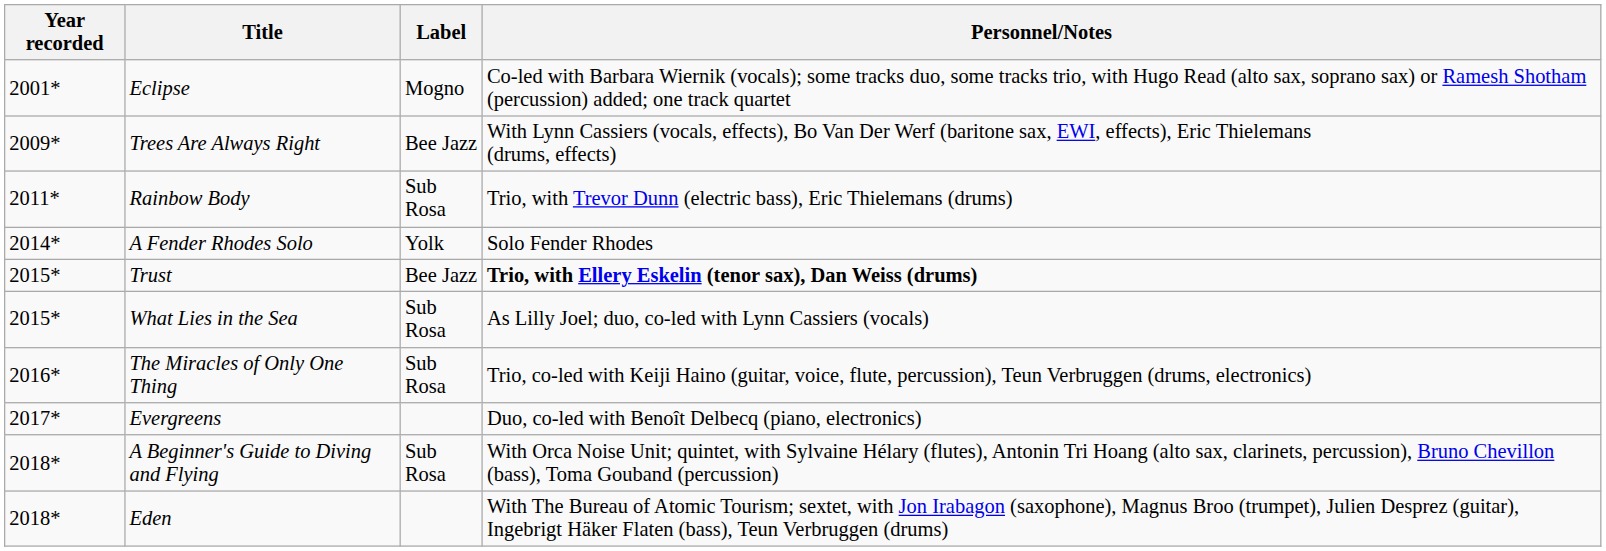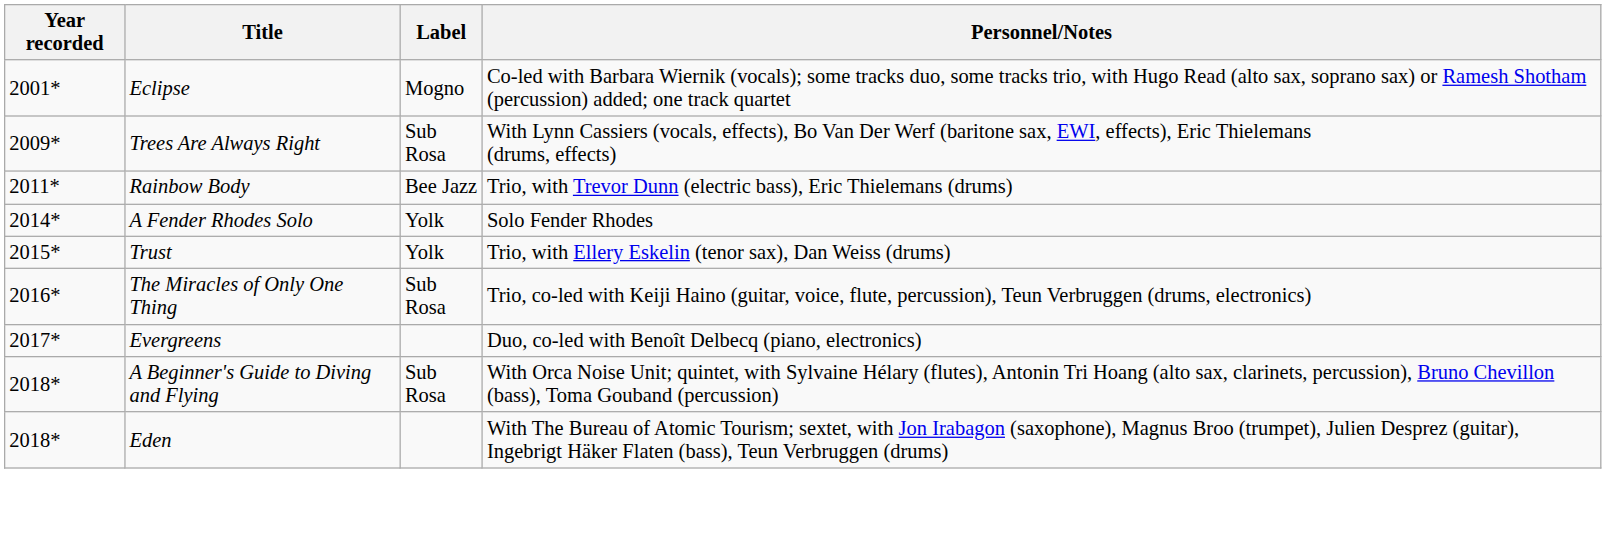Trees Are Always Right | Label: Bee Jazz -> Sub Rosa
Rainbow Body | Label: Sub Rosa -> Bee Jazz
Trust | Label: Bee Jazz -> Yolk
Trust | Personnel/Notes: bold -> normal
- row: 2015* | What Lies in the Sea | Sub Rosa | As Lilly Joel; duo, co-led with Lynn Cassiers (vocals)
